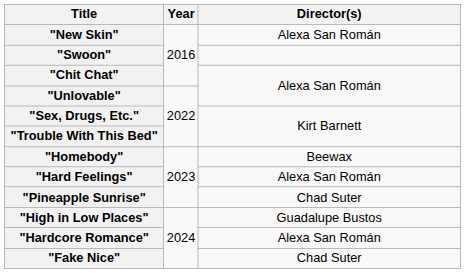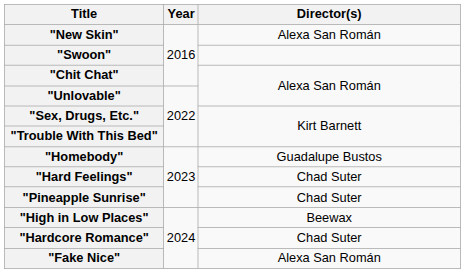"Homebody" | Director(s): Beewax -> Guadalupe Bustos
"Hard Feelings" | Director(s): Alexa San Román -> Chad Suter
"High in Low Places" | Director(s): Guadalupe Bustos -> Beewax
"Hardcore Romance" | Director(s): Alexa San Román -> Chad Suter
"Fake Nice" | Director(s): Chad Suter -> Alexa San Román
